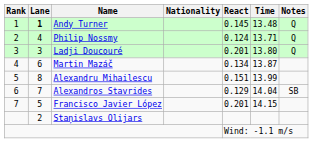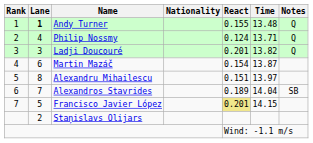Andy Turner | React: 0.145 -> 0.155
Ladji Doucouré | Time: 13.80 -> 13.82
Martin Mazáč | React: 0.134 -> 0.154
Alexandru Mihailescu | Time: 13.99 -> 13.97
Alexandros Stavrides | React: 0.129 -> 0.189
Francisco Javier López | React: no background -> khaki background
